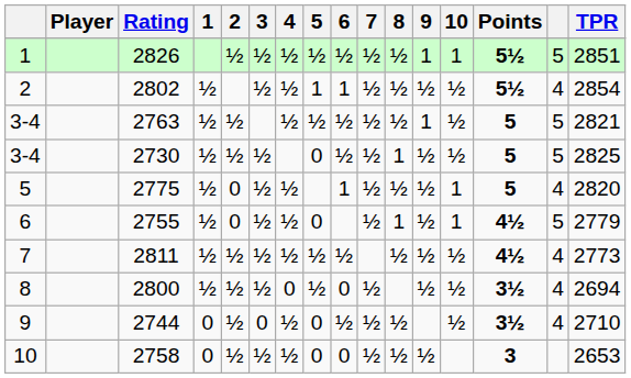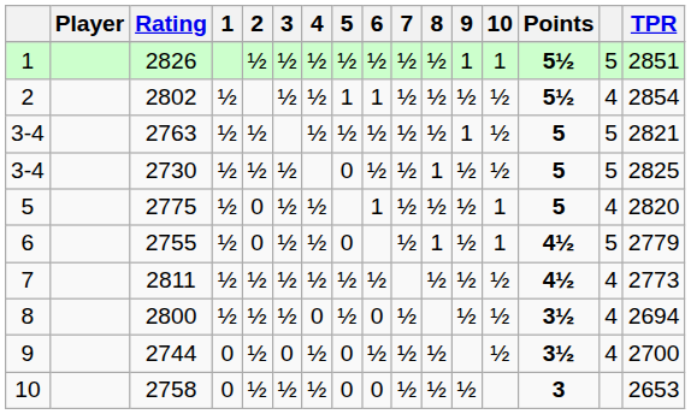2744 | TPR: 2710 -> 2700
